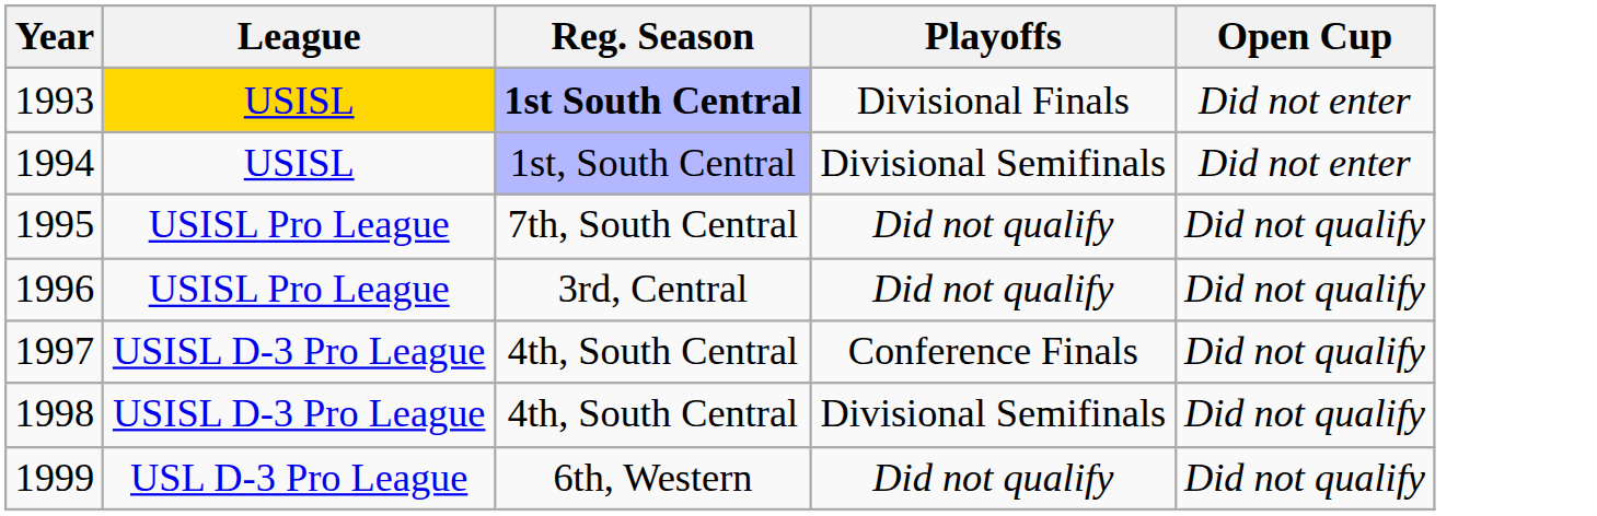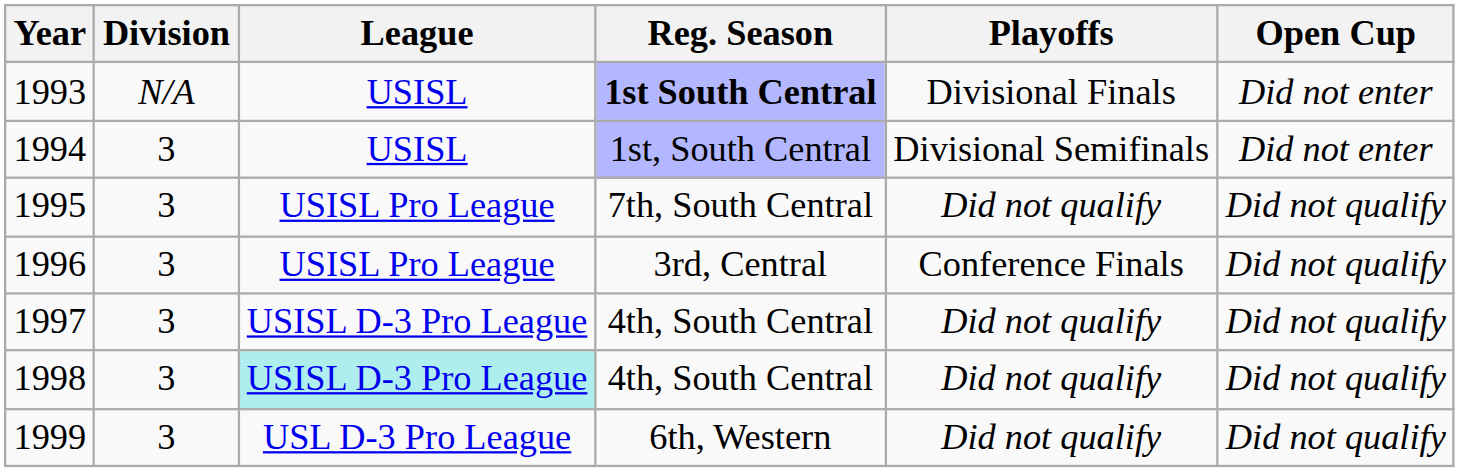+ column: Division | N/A | 3 | 3 | 3 | 3 | 3 | 3
1993 | League: gold background -> no background
1996 | Playoffs: Did not qualify -> Conference Finals
1997 | Playoffs: Conference Finals -> Did not qualify
1998 | League: no background -> paleturquoise background
1998 | Playoffs: Divisional Semifinals -> Did not qualify
